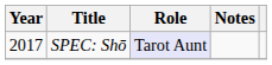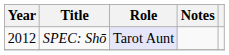SPEC: Shō | Year: 2017 -> 2012
